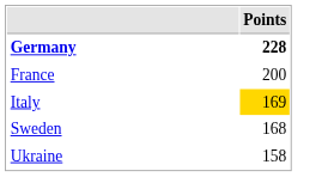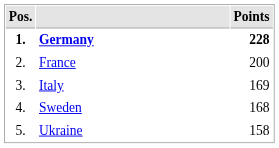+ column: Pos. | 1. | 2. | 3. | 4. | 5.
Italy | Points: gold background -> no background
